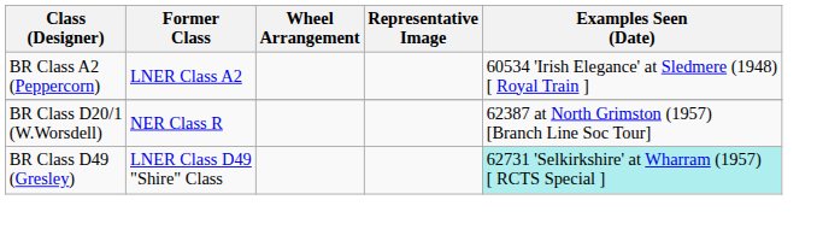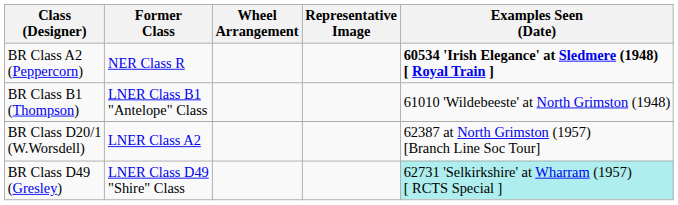BR Class A2 (Peppercorn) | Former Class: LNER Class A2 -> NER Class R
BR Class A2 (Peppercorn) | Examples Seen (Date): normal -> bold
+ row: BR Class B1 (Thompson) | LNER Class B1 "Antelope" Class | 61010 'Wildebeeste' at North Grimston (1948)
BR Class D20/1 (W.Worsdell) | Former Class: NER Class R -> LNER Class A2
